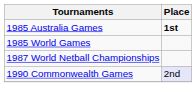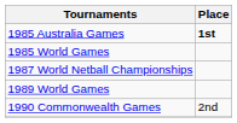+ row: 1989 World Games
1990 Commonwealth Games | Place: lavender background -> no background
